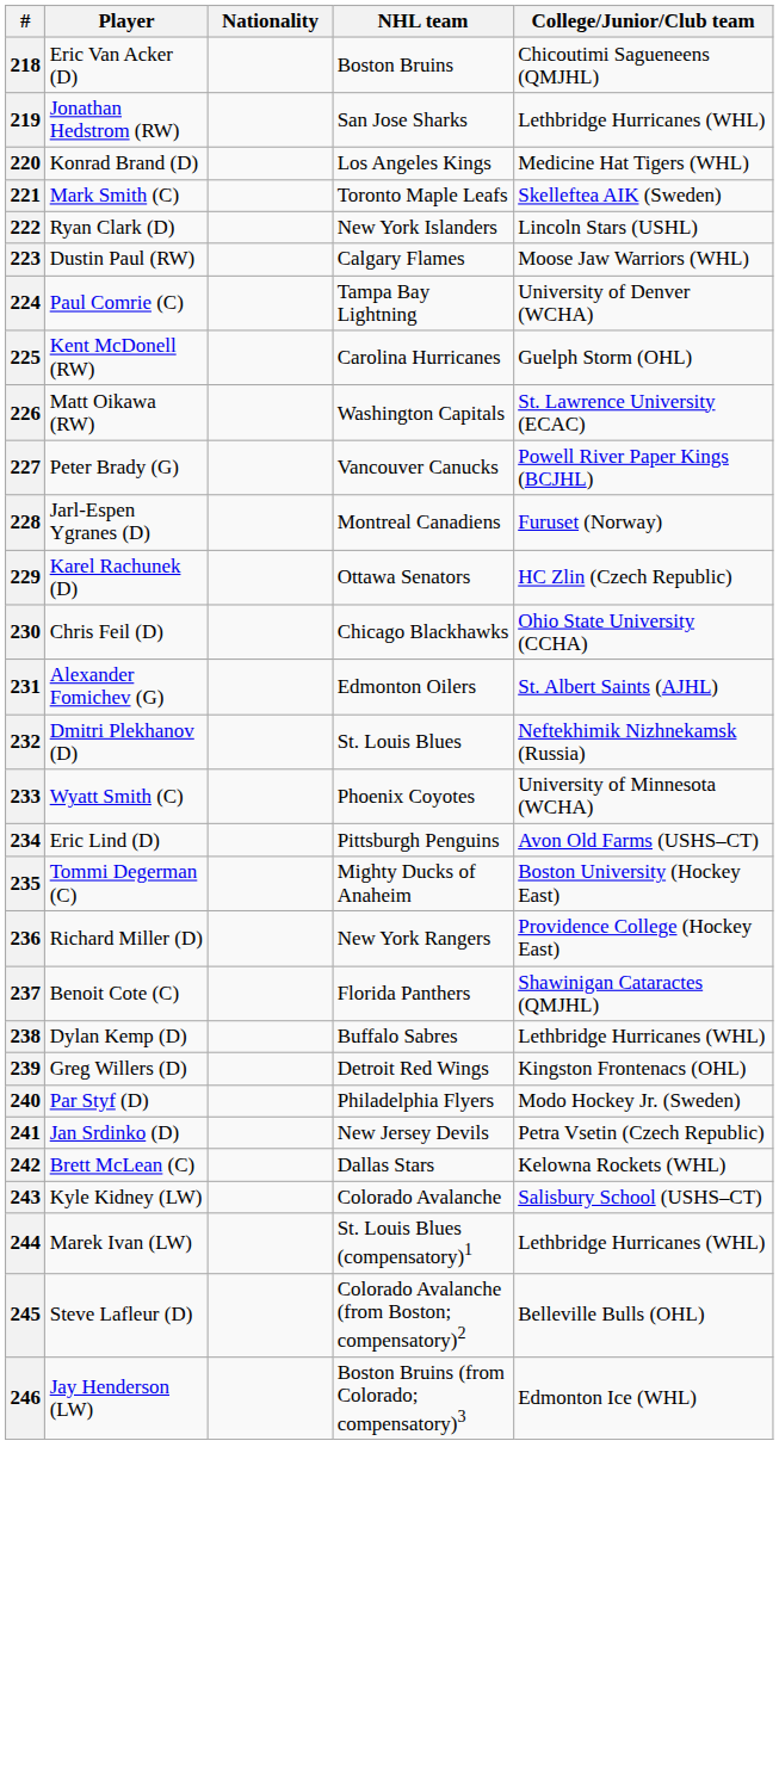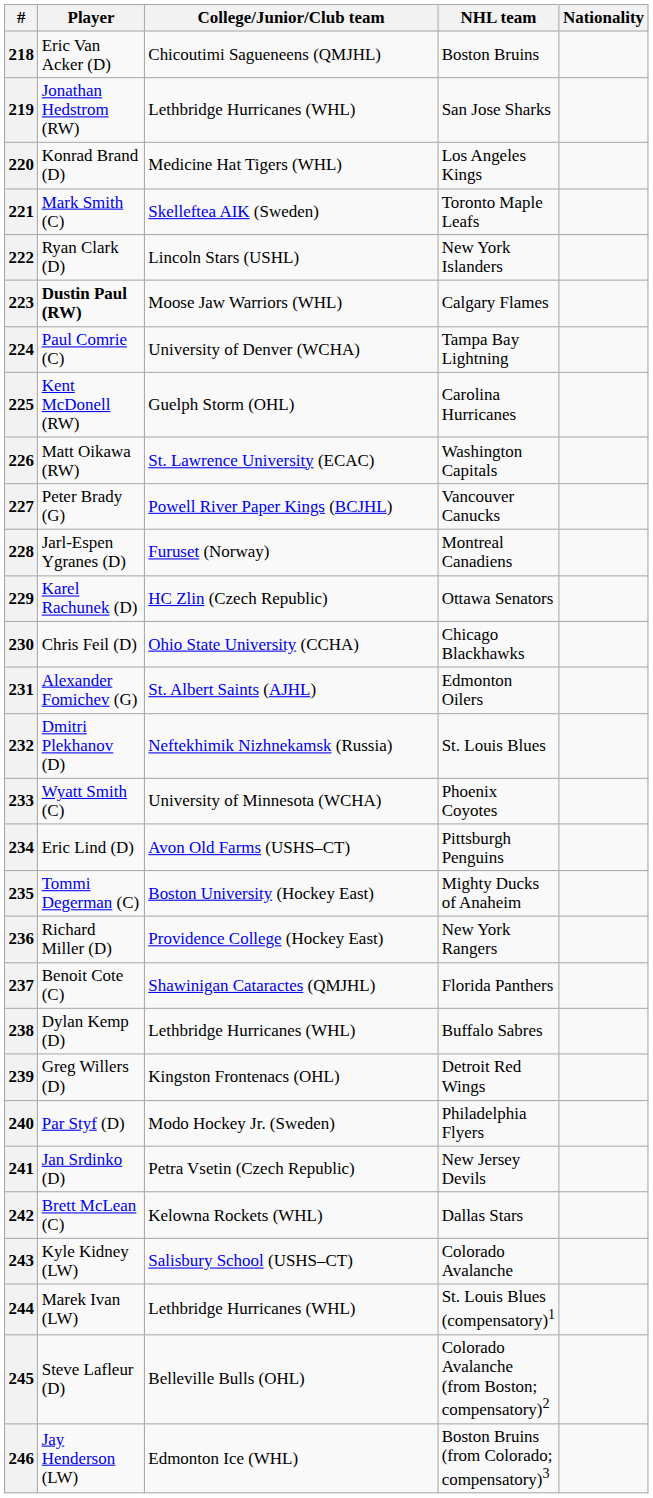columns swapped: Nationality <-> College/Junior/Club team
223 | Player: normal -> bold
